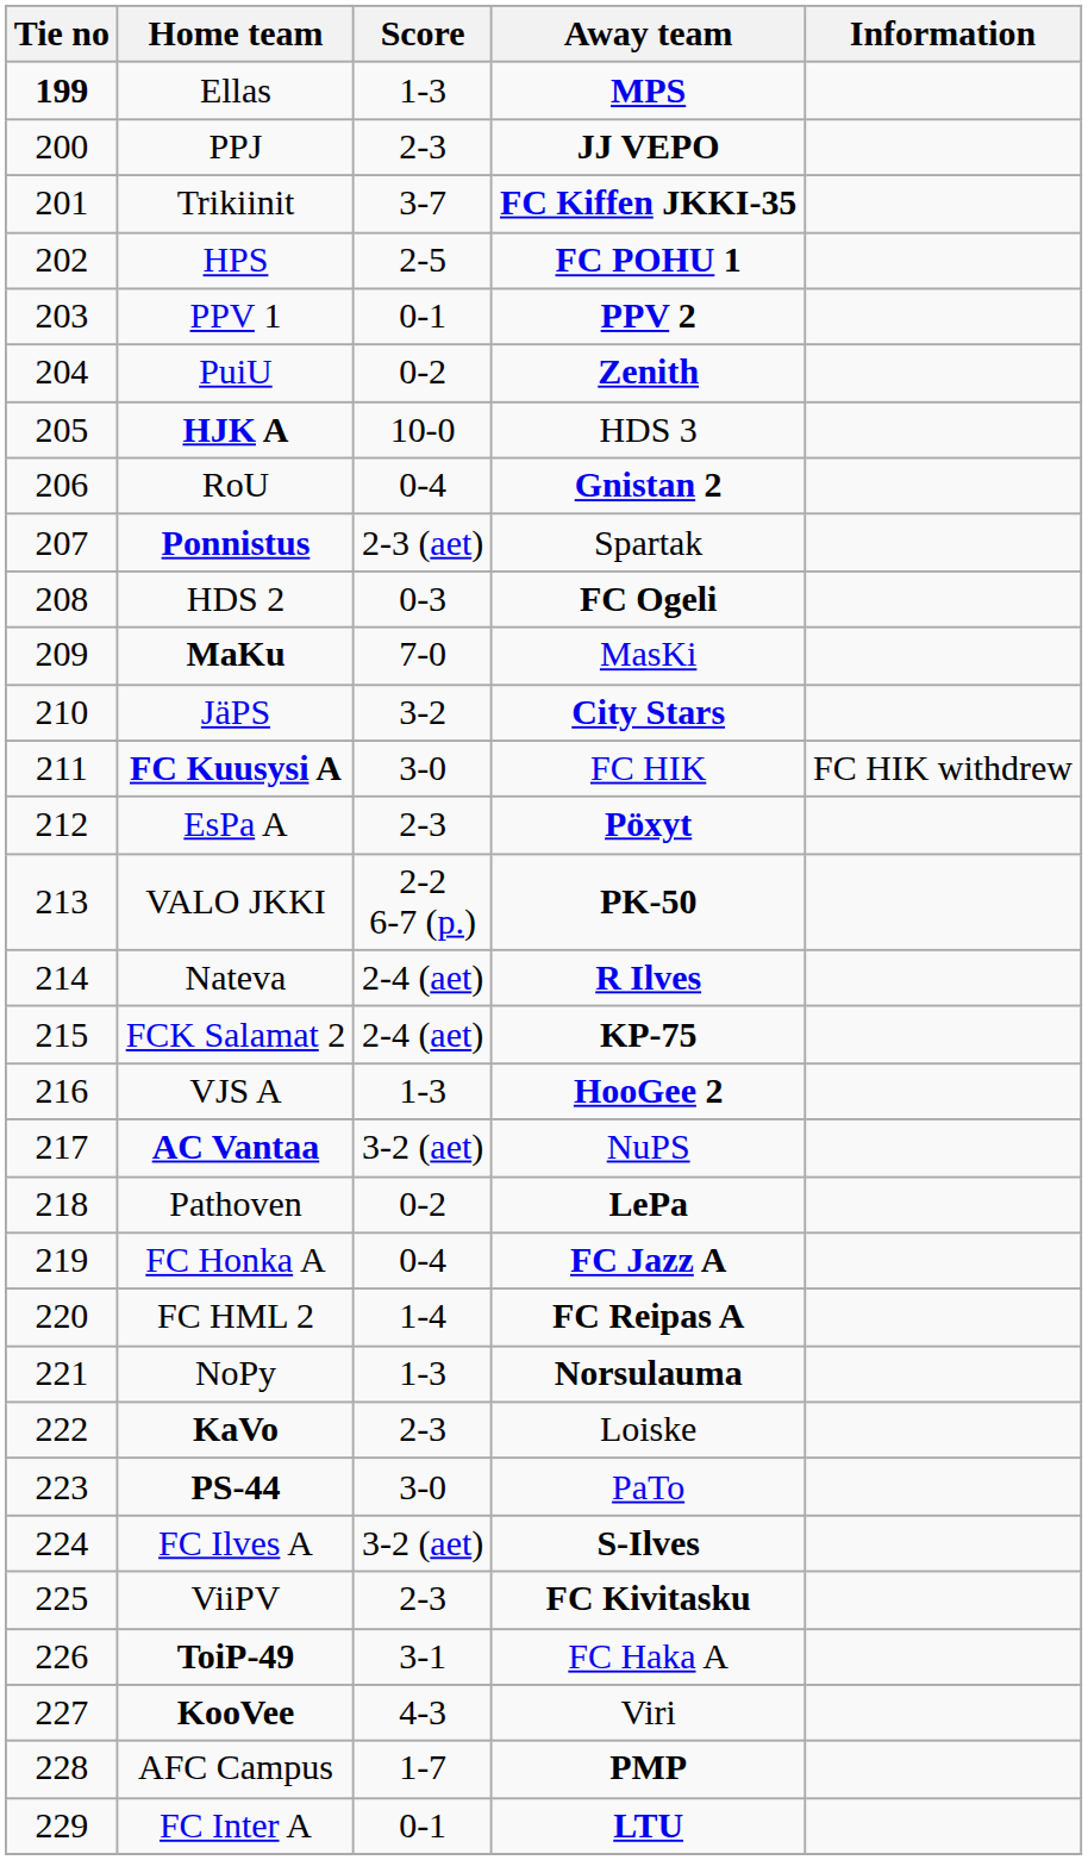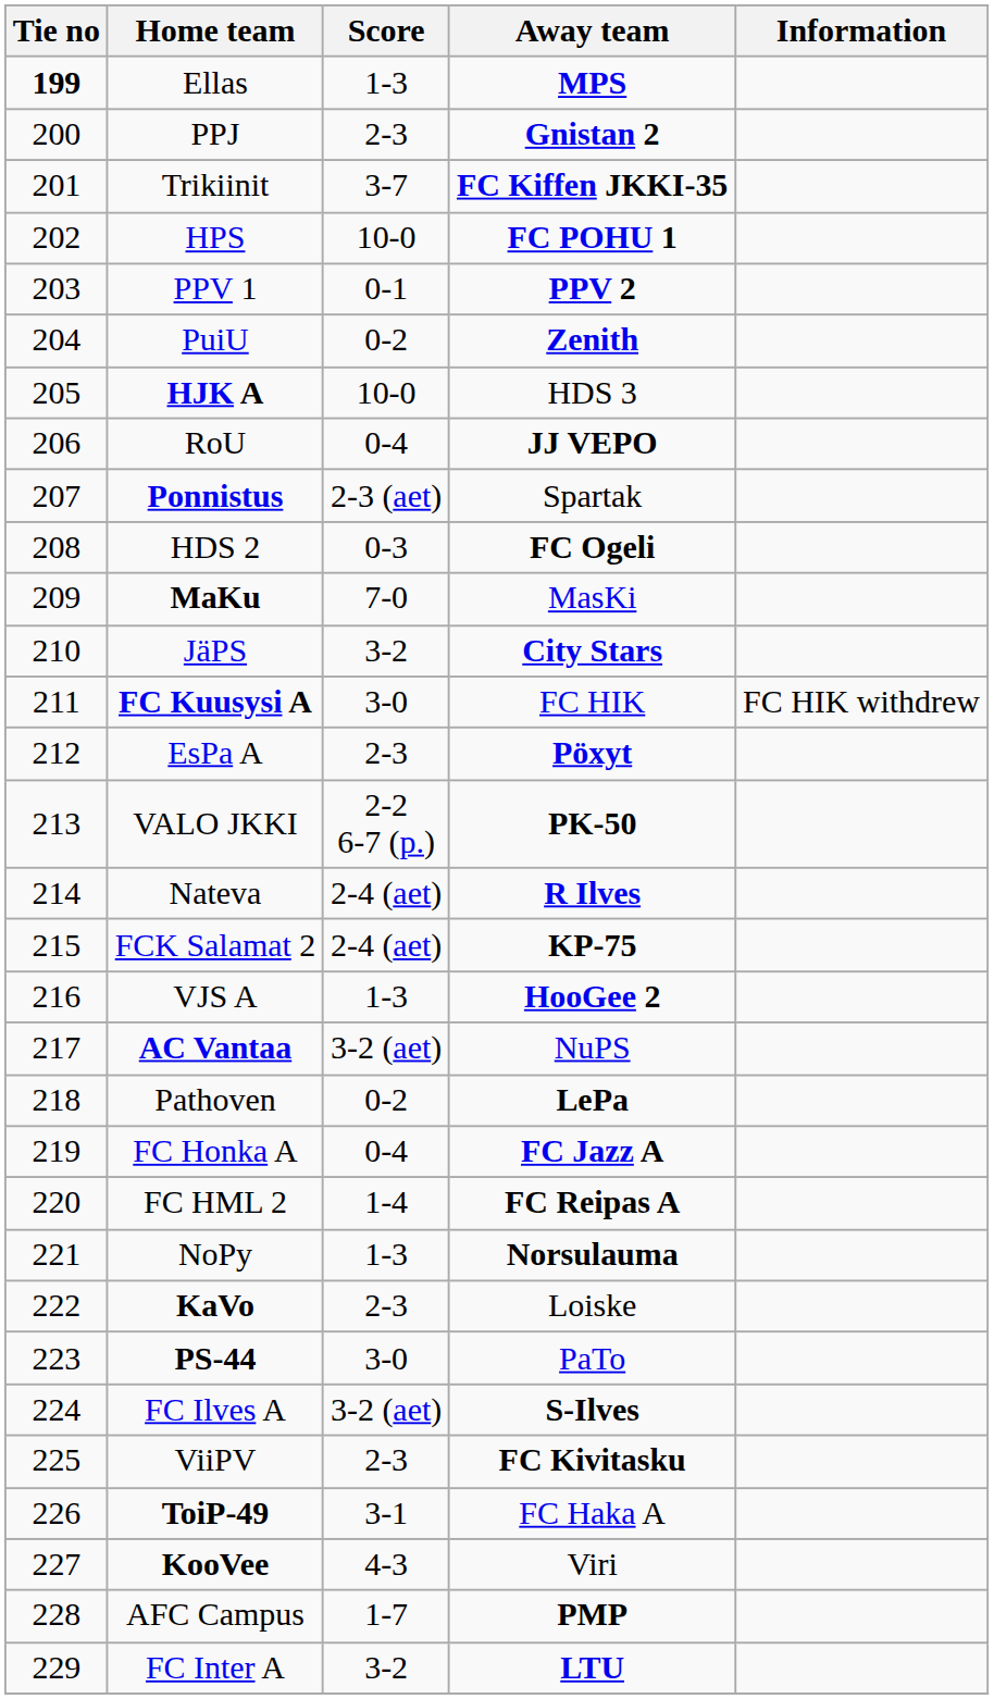PPJ | Away team: JJ VEPO -> Gnistan 2
HPS | Score: 2-5 -> 10-0
RoU | Away team: Gnistan 2 -> JJ VEPO
FC Inter A | Score: 0-1 -> 3-2
